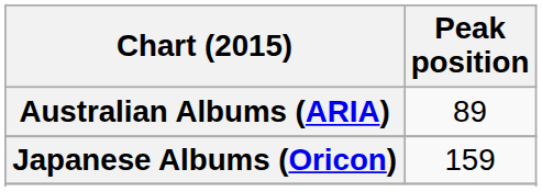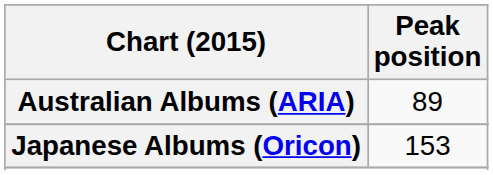Japanese Albums (Oricon) | Peak position: 159 -> 153
